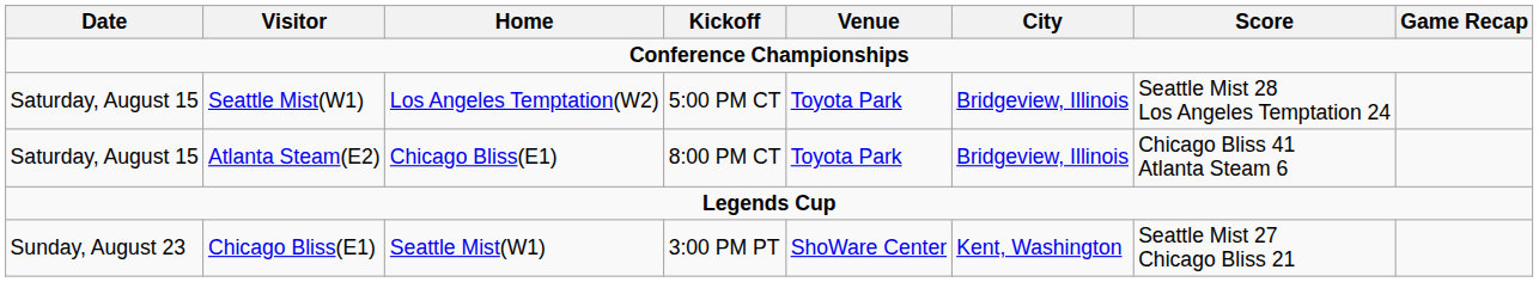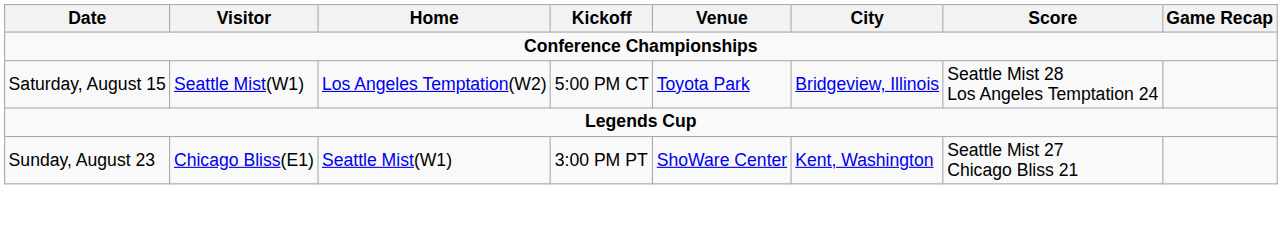- row: Saturday, August 15 | Atlanta Steam(E2) | Chicago Bliss(E1) | 8:00 PM CT | Toyota Park | Bridgeview, Illinois | Chicago Bliss 41 Atlanta Steam 6
